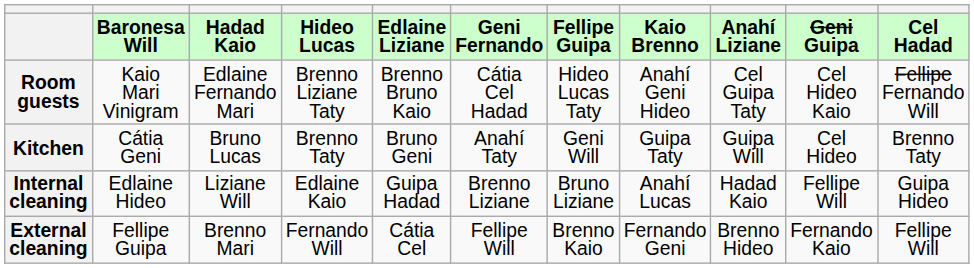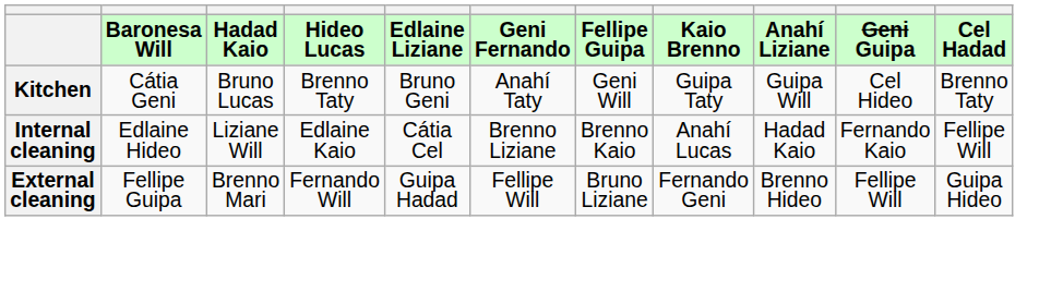- row: Room guests | Kaio Mari Vinigram | Edlaine Fernando Mari | Brenno Liziane Taty | Brenno Bruno Kaio | Cátia Cel Hadad | Hideo Lucas Taty | Anahí Geni Hideo | Cel Guipa Taty | Cel Hideo Kaio | Fellipe Fernando Will
Internal cleaning | column 5: Guipa Hadad -> Cátia Cel
Internal cleaning | column 7: Bruno Liziane -> Brenno Kaio
Internal cleaning | column 10: Fellipe Will -> Fernando Kaio
Internal cleaning | column 11: Guipa Hideo -> Fellipe Will
External cleaning | column 5: Cátia Cel -> Guipa Hadad
External cleaning | column 7: Brenno Kaio -> Bruno Liziane
External cleaning | column 10: Fernando Kaio -> Fellipe Will
External cleaning | column 11: Fellipe Will -> Guipa Hideo
